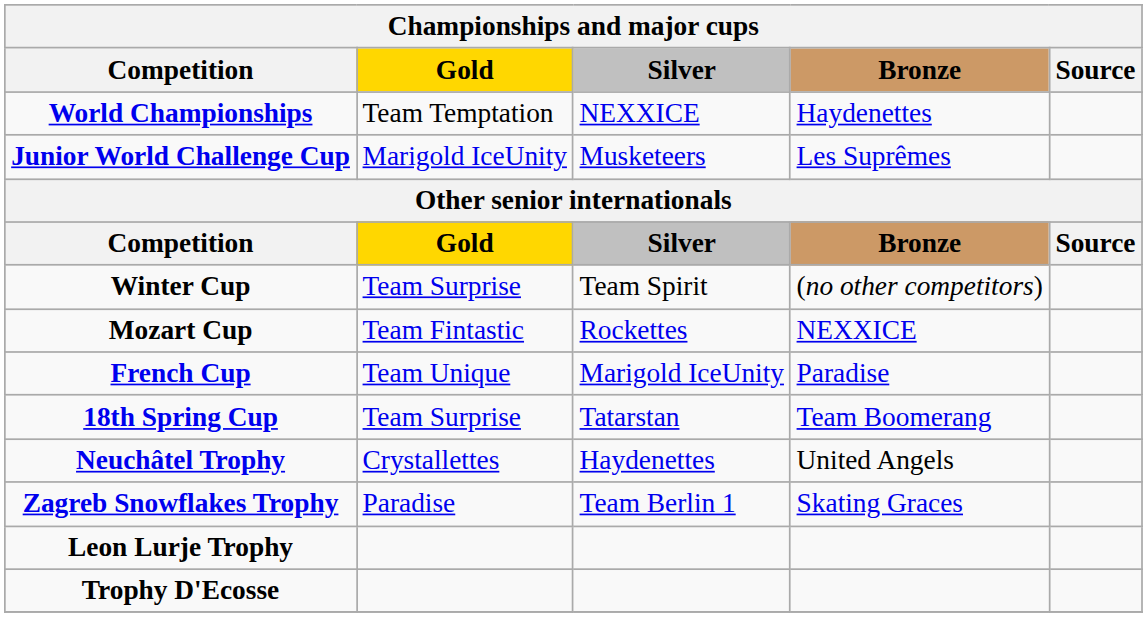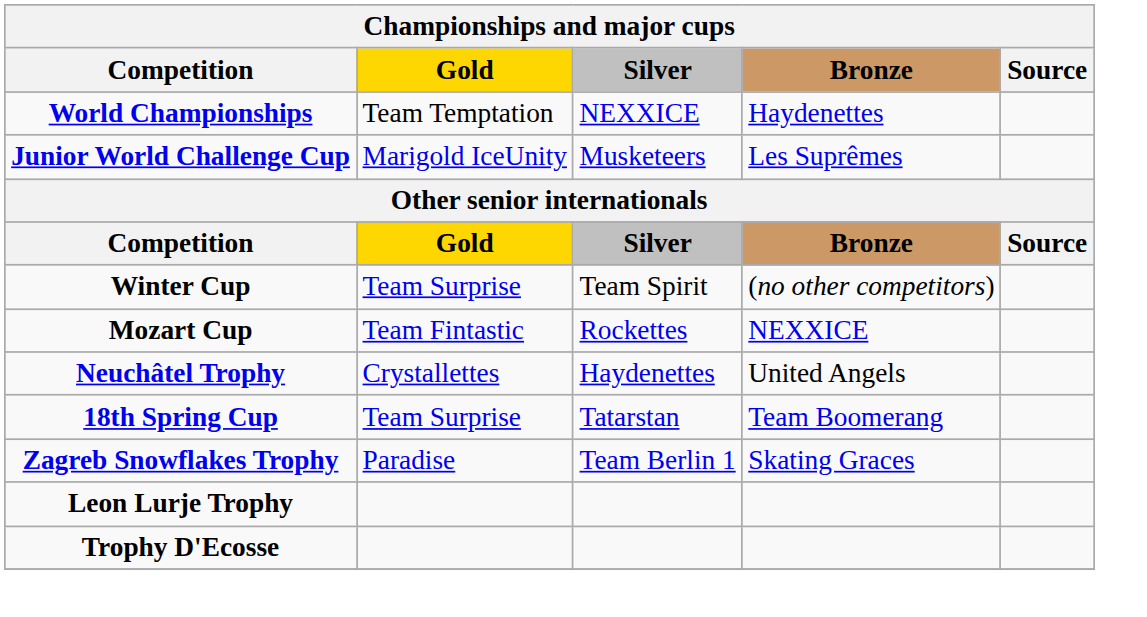- row: French Cup | Team Unique | Marigold IceUnity | Paradise
rows swapped: Neuchâtel Trophy <-> 18th Spring Cup
